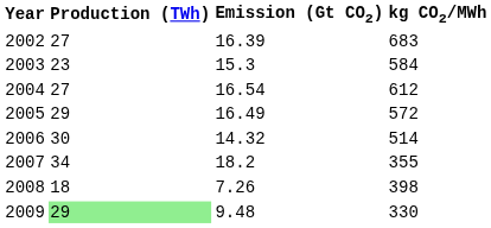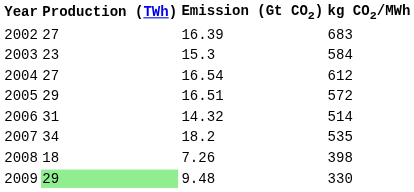2005 | Emission (Gt CO2): 16.49 -> 16.51
2006 | Production (TWh): 30 -> 31
2007 | kg CO2/MWh: 355 -> 535
